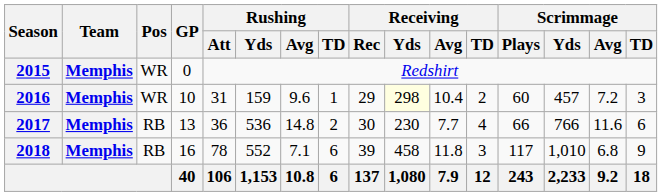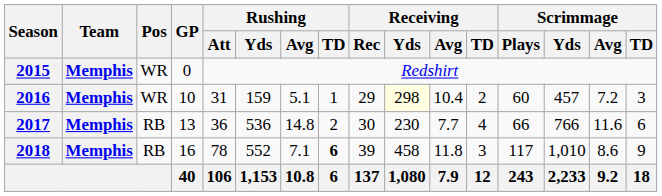2016 | Rushing / Avg: 9.6 -> 5.1
2018 | Rushing / TD: normal -> bold
2018 | Scrimmage / Avg: 6.8 -> 8.6
